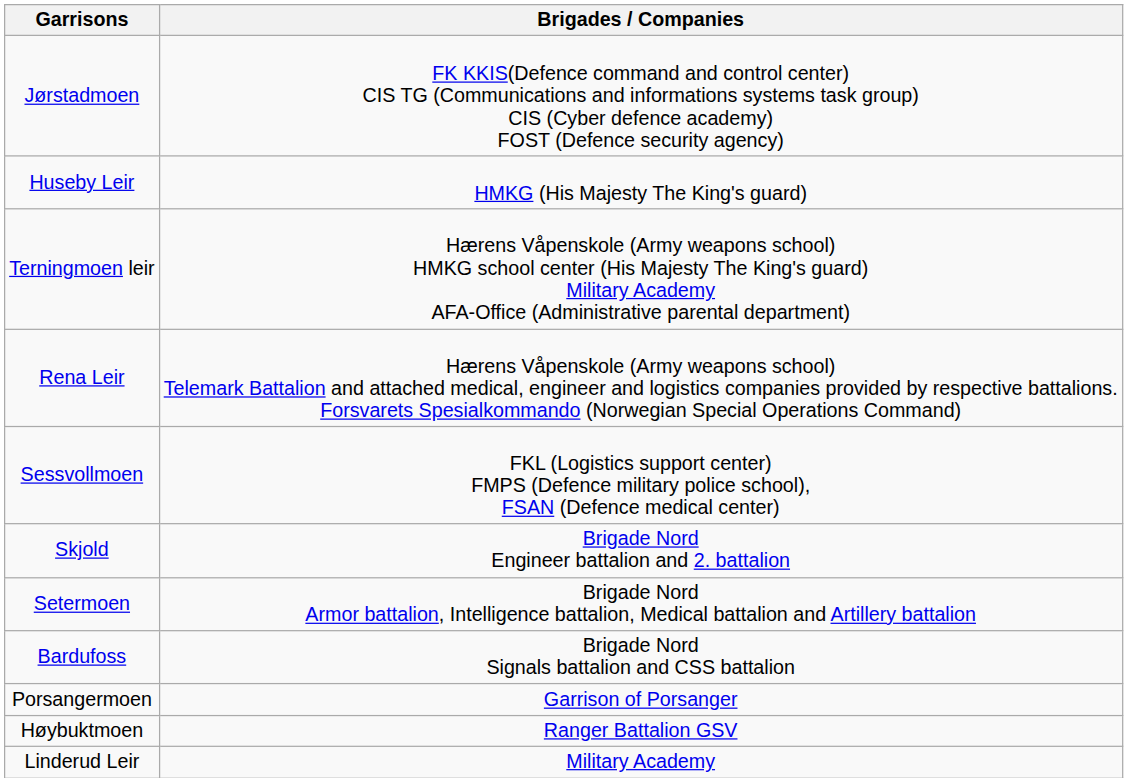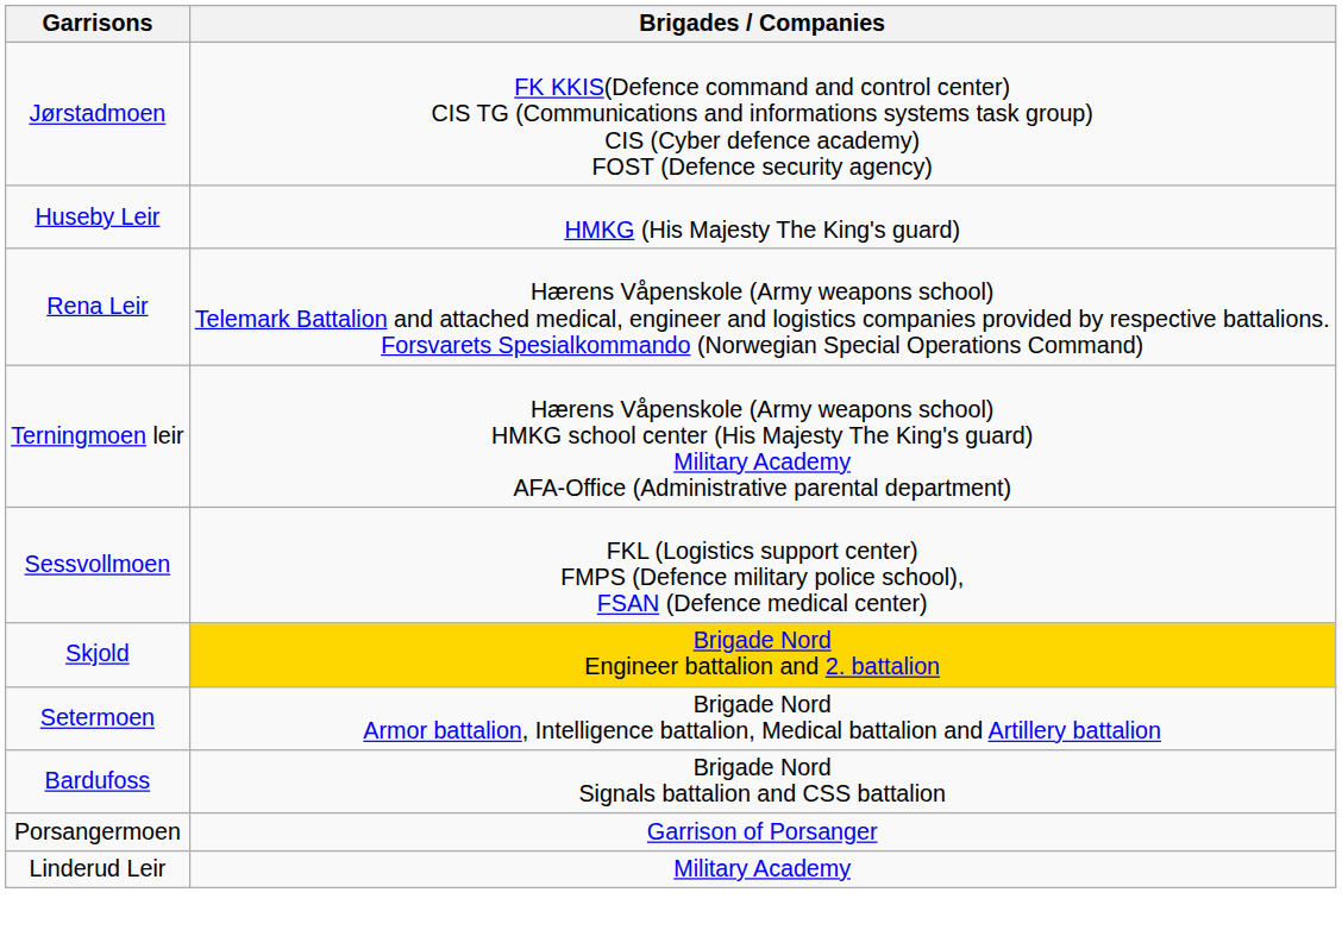rows swapped: Rena Leir <-> Terningmoen leir
Skjold | Brigades / Companies: no background -> gold background
- row: Høybuktmoen | Ranger Battalion GSV
